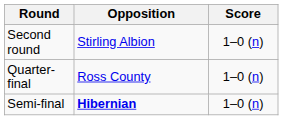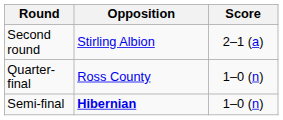Second round | Score: 1–0 (n) -> 2–1 (a)
